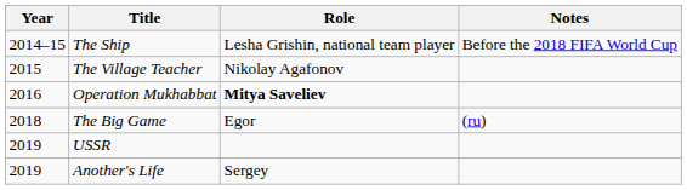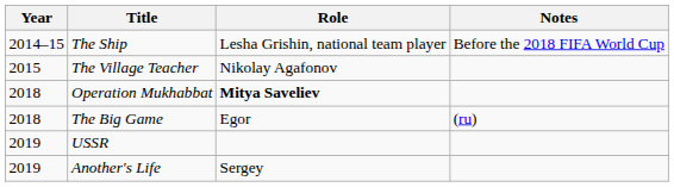Operation Mukhabbat | Year: 2016 -> 2018
